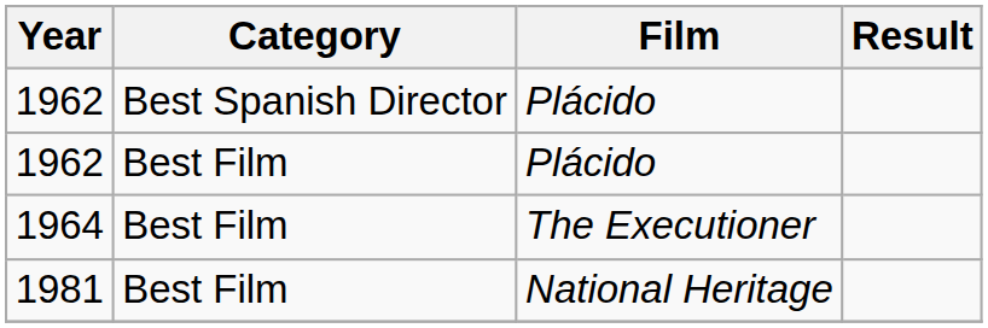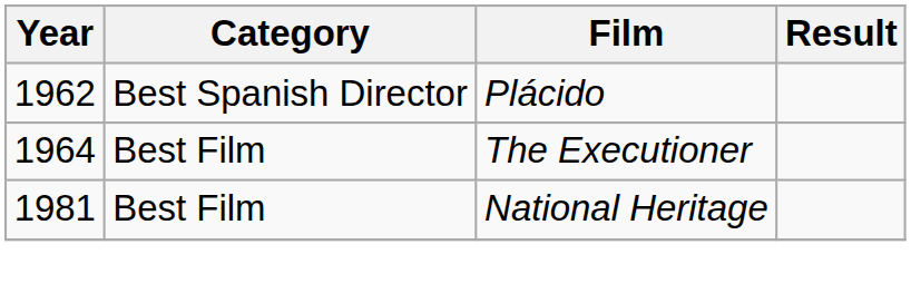- row: 1962 | Best Film | Plácido
